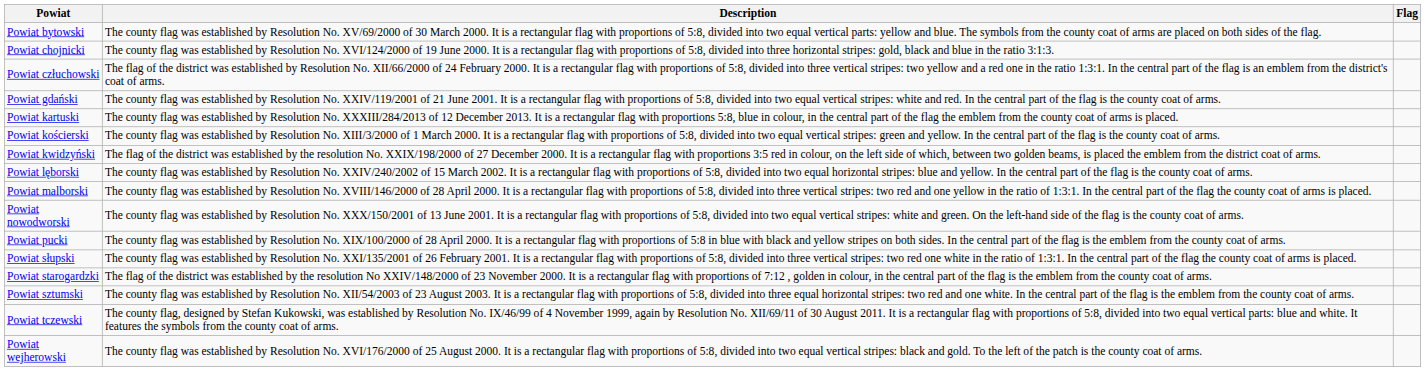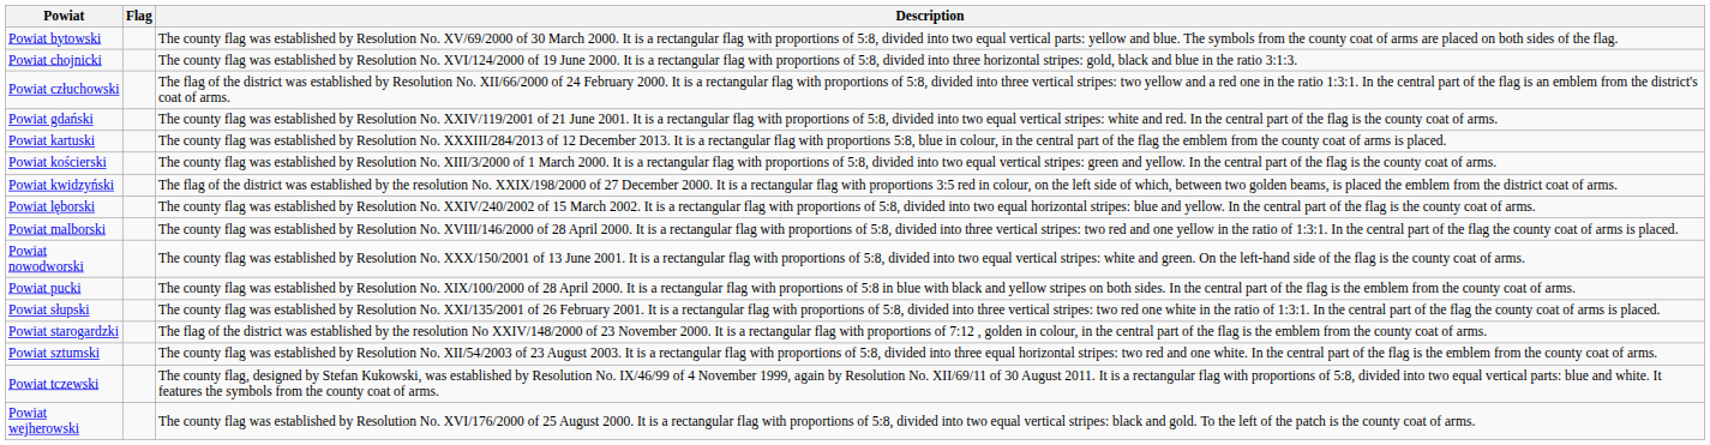columns swapped: Flag <-> Description
